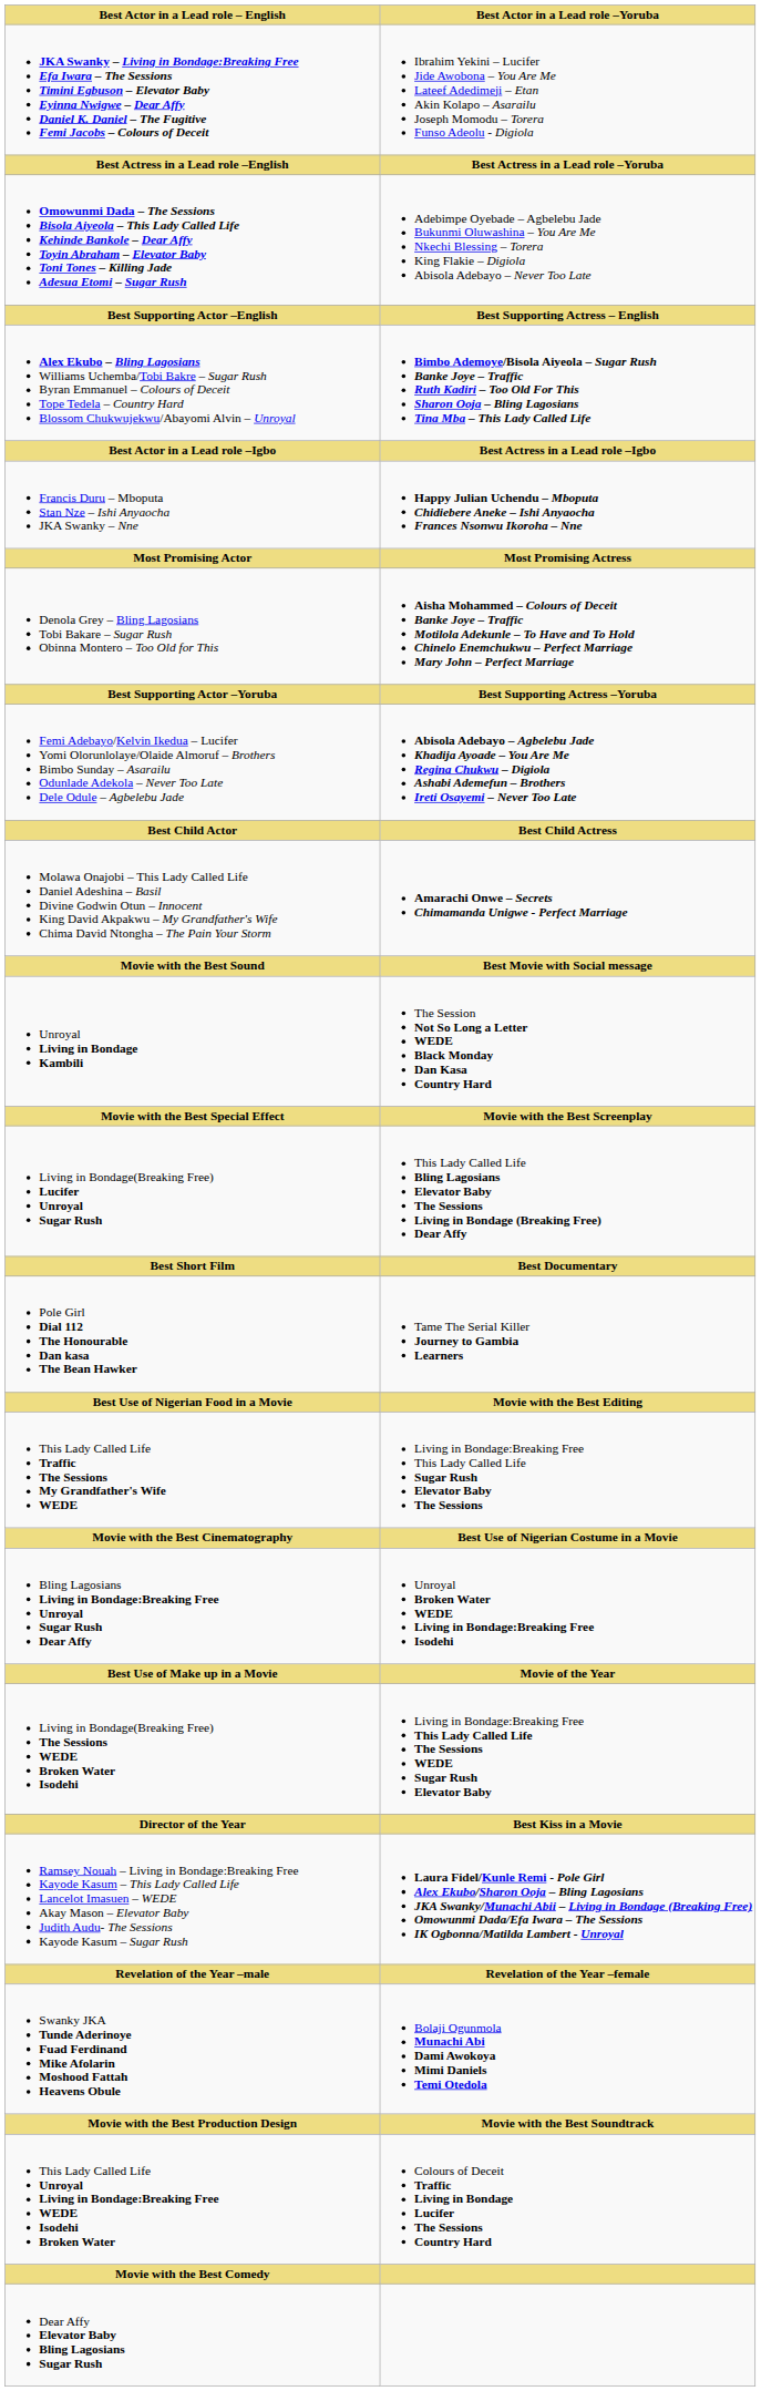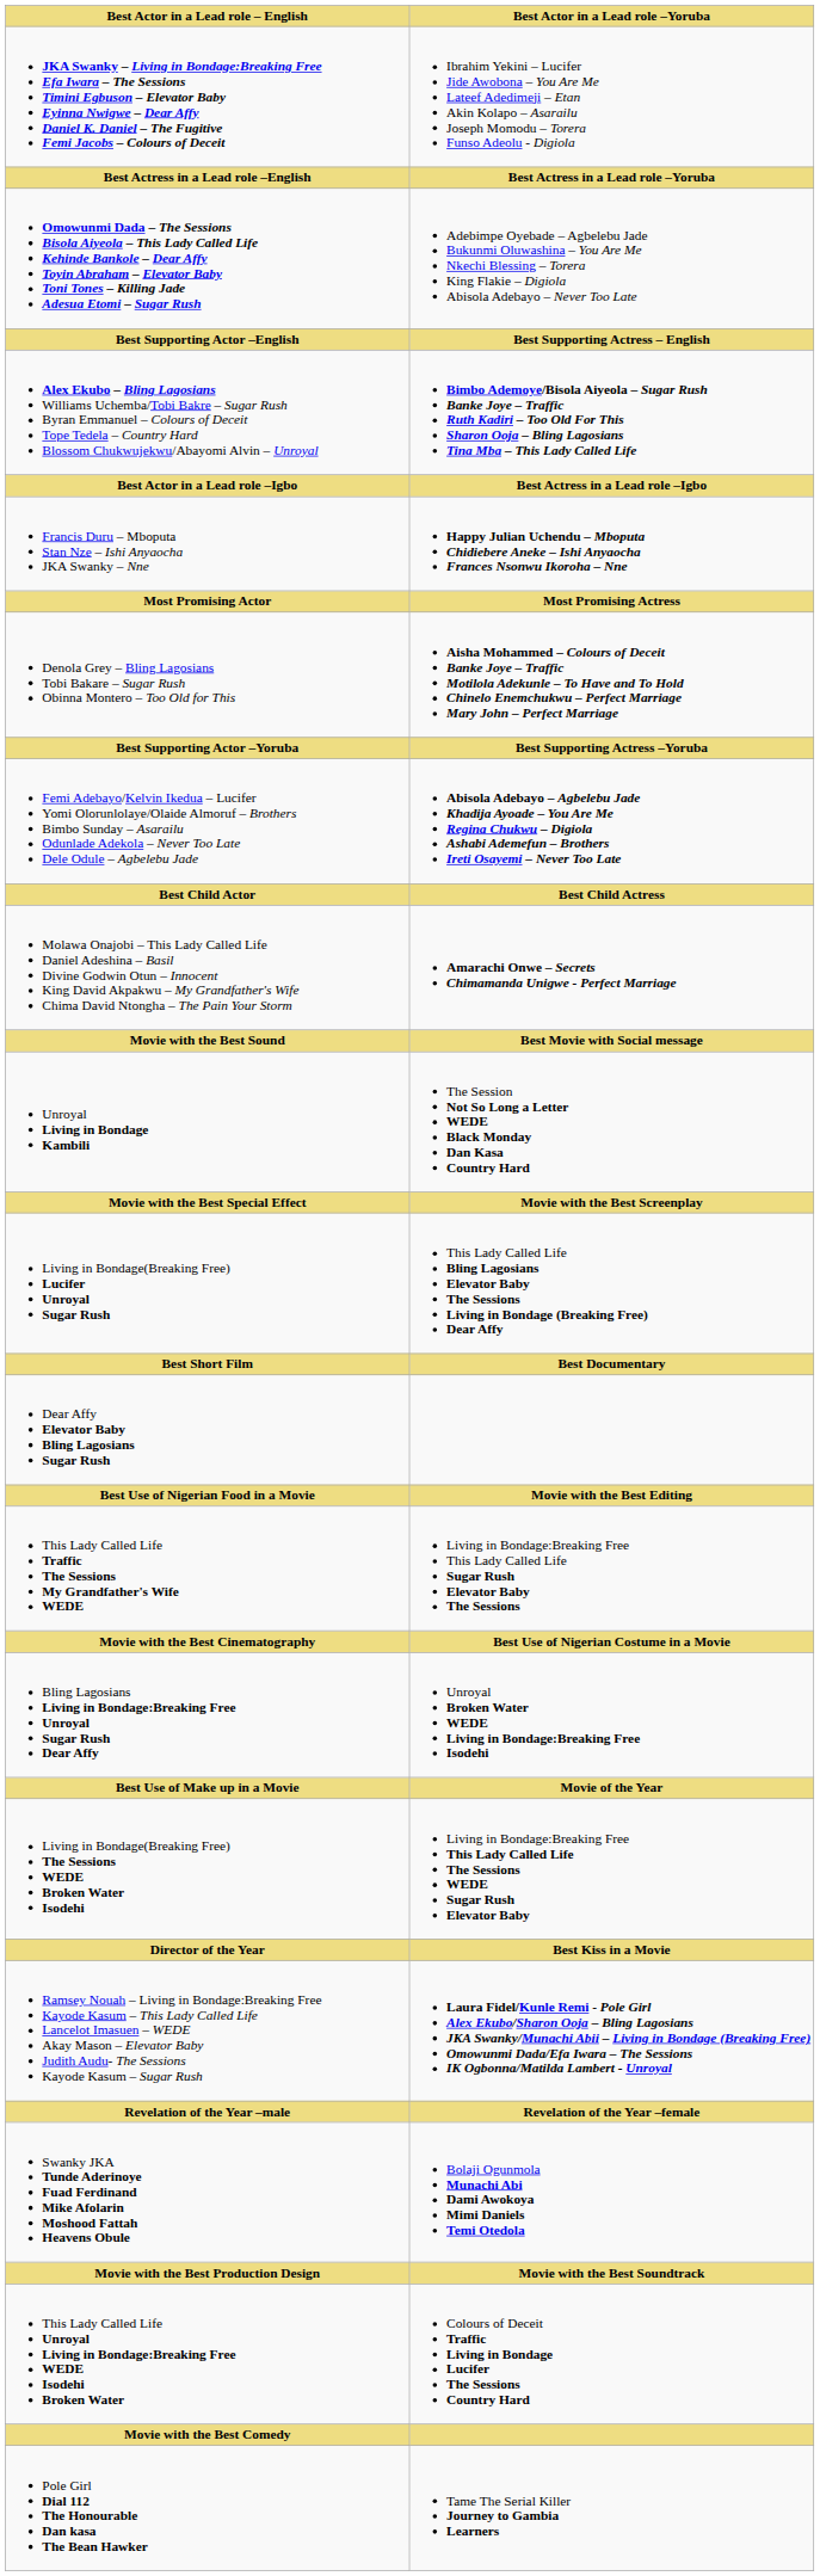rows swapped: Pole Girl Dial 112 The Honourable Dan kasa The Bean Hawker <-> Dear Affy Elevator Baby Bling Lagosians Sugar Rush
